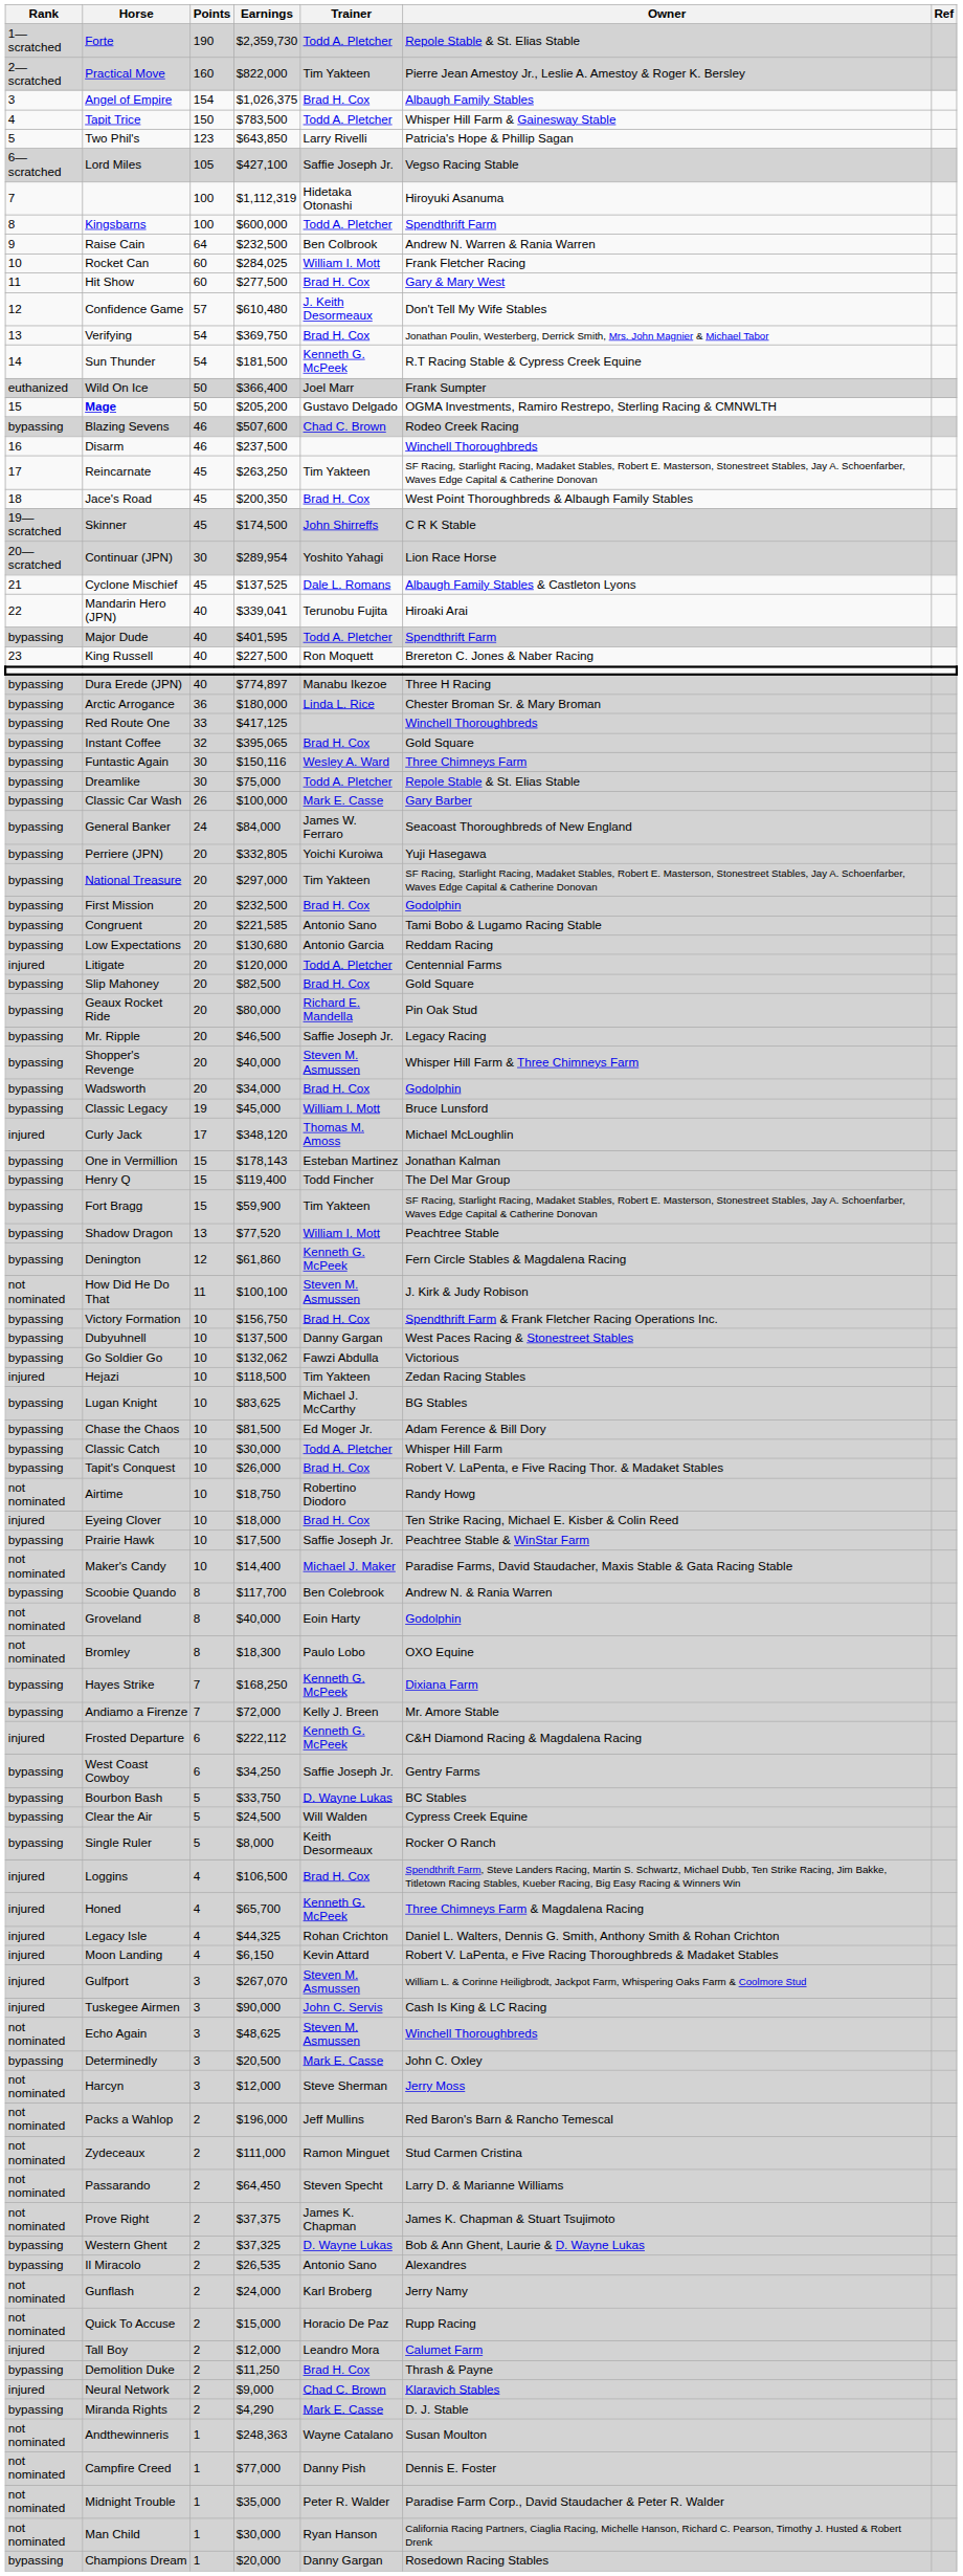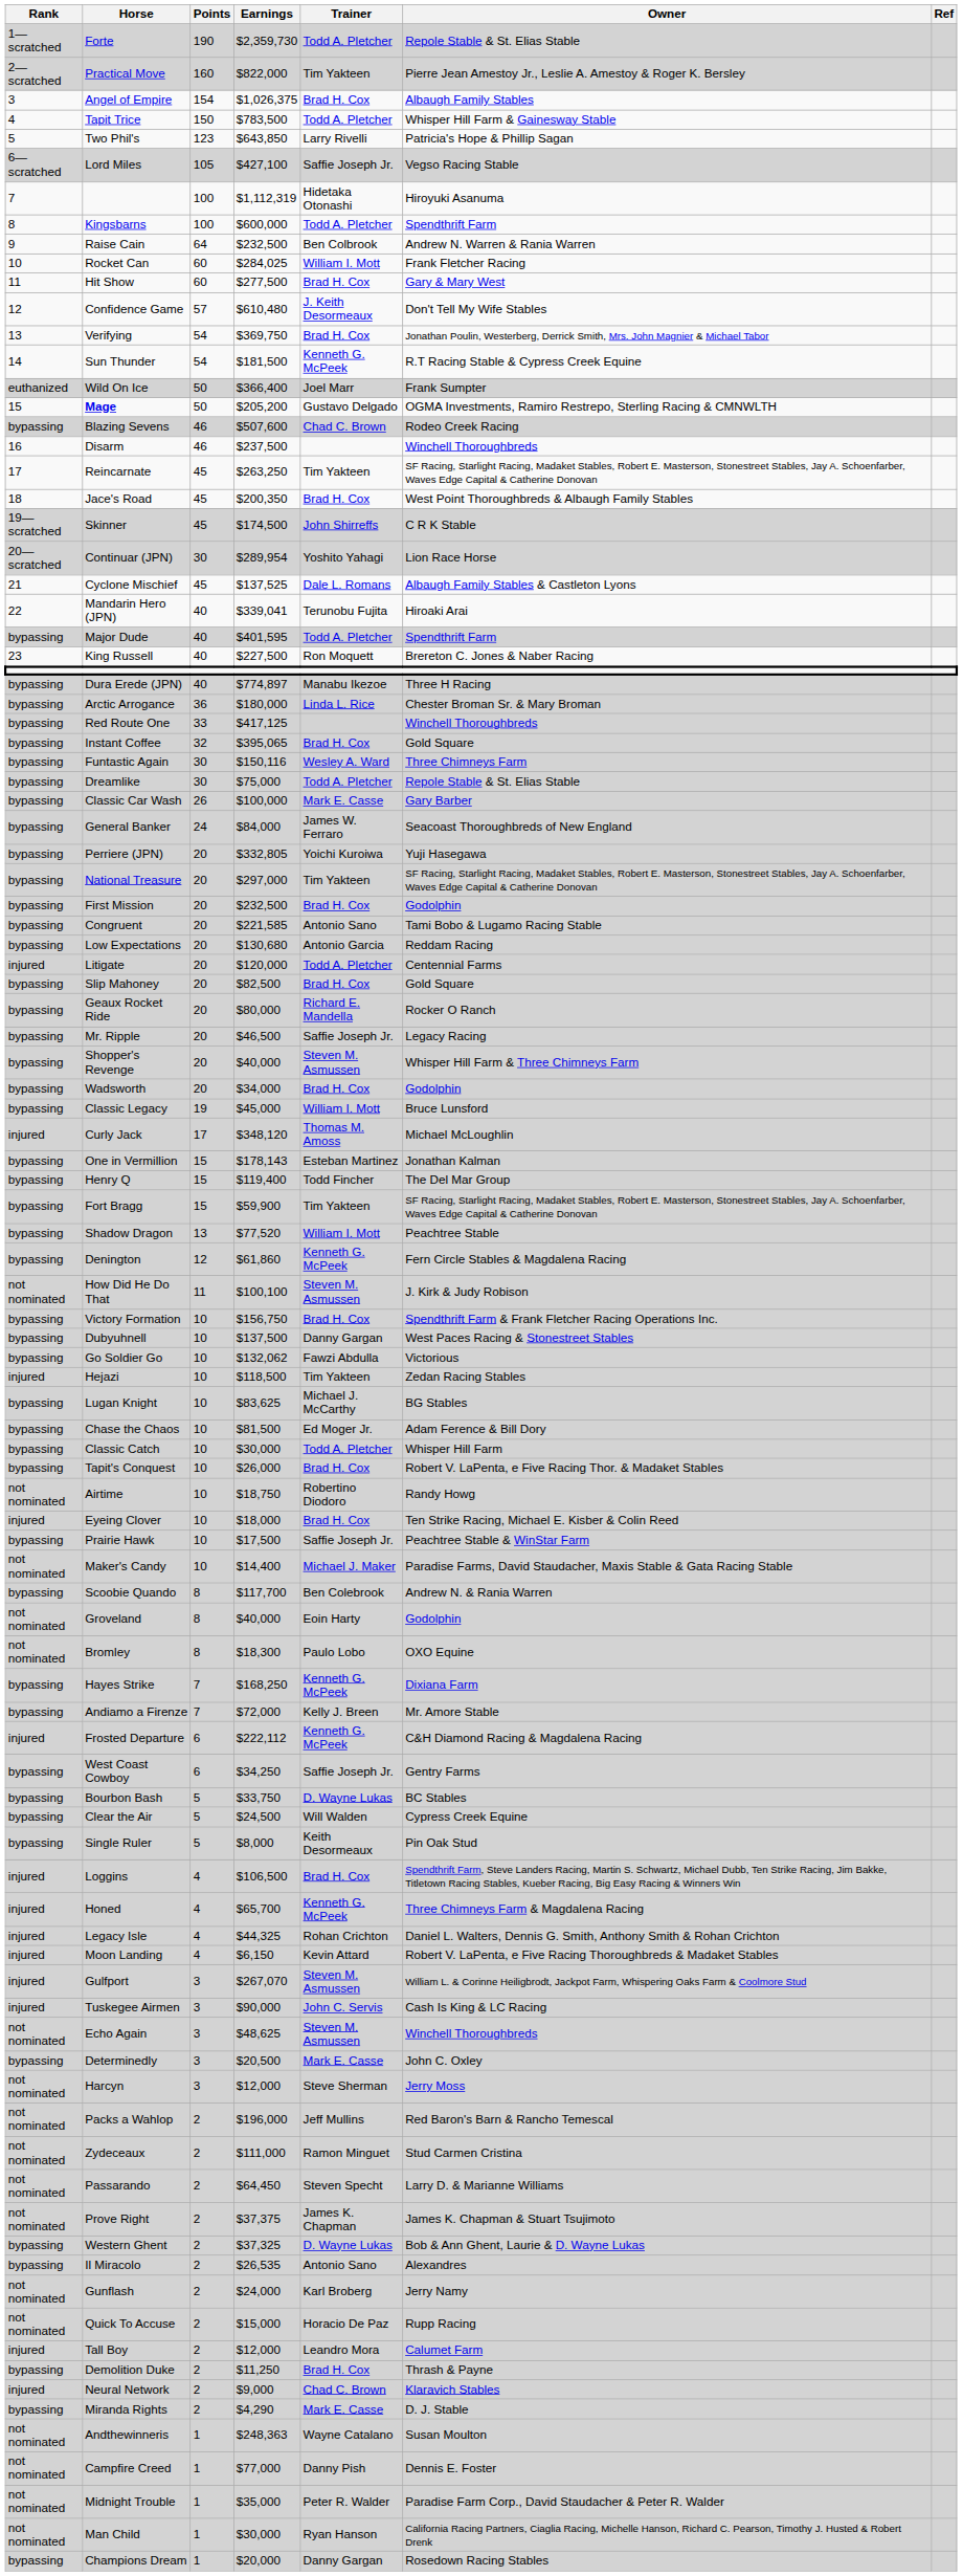Geaux Rocket Ride | Owner: Pin Oak Stud -> Rocker O Ranch
Single Ruler | Owner: Rocker O Ranch -> Pin Oak Stud
